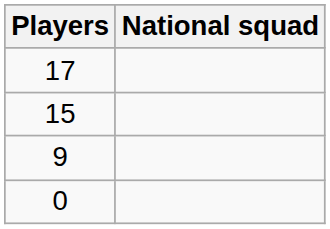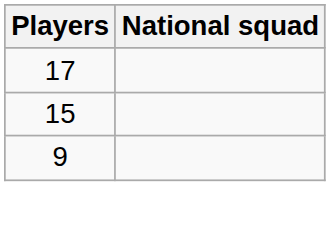- row: 0
